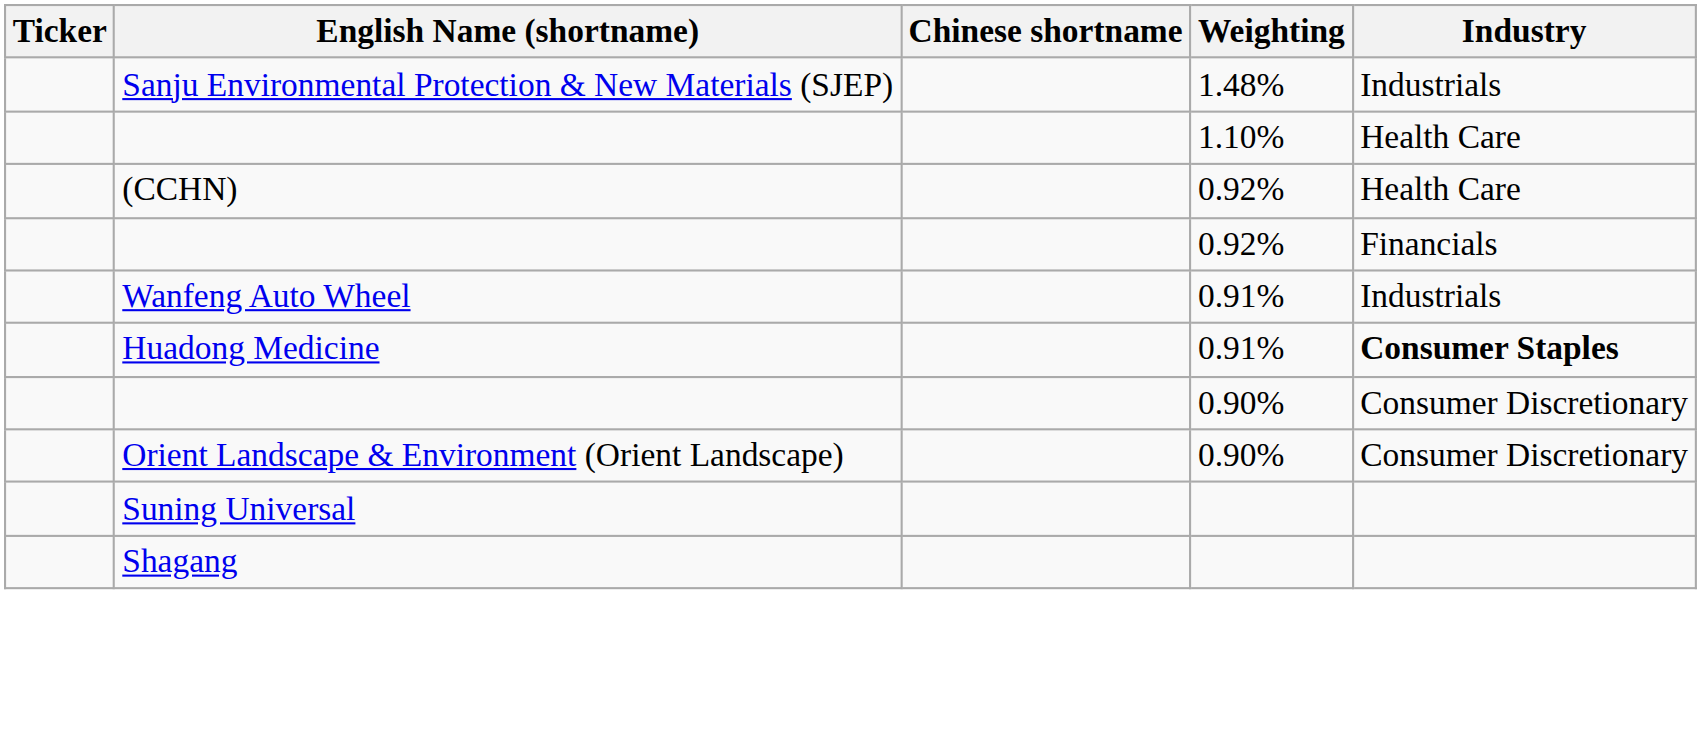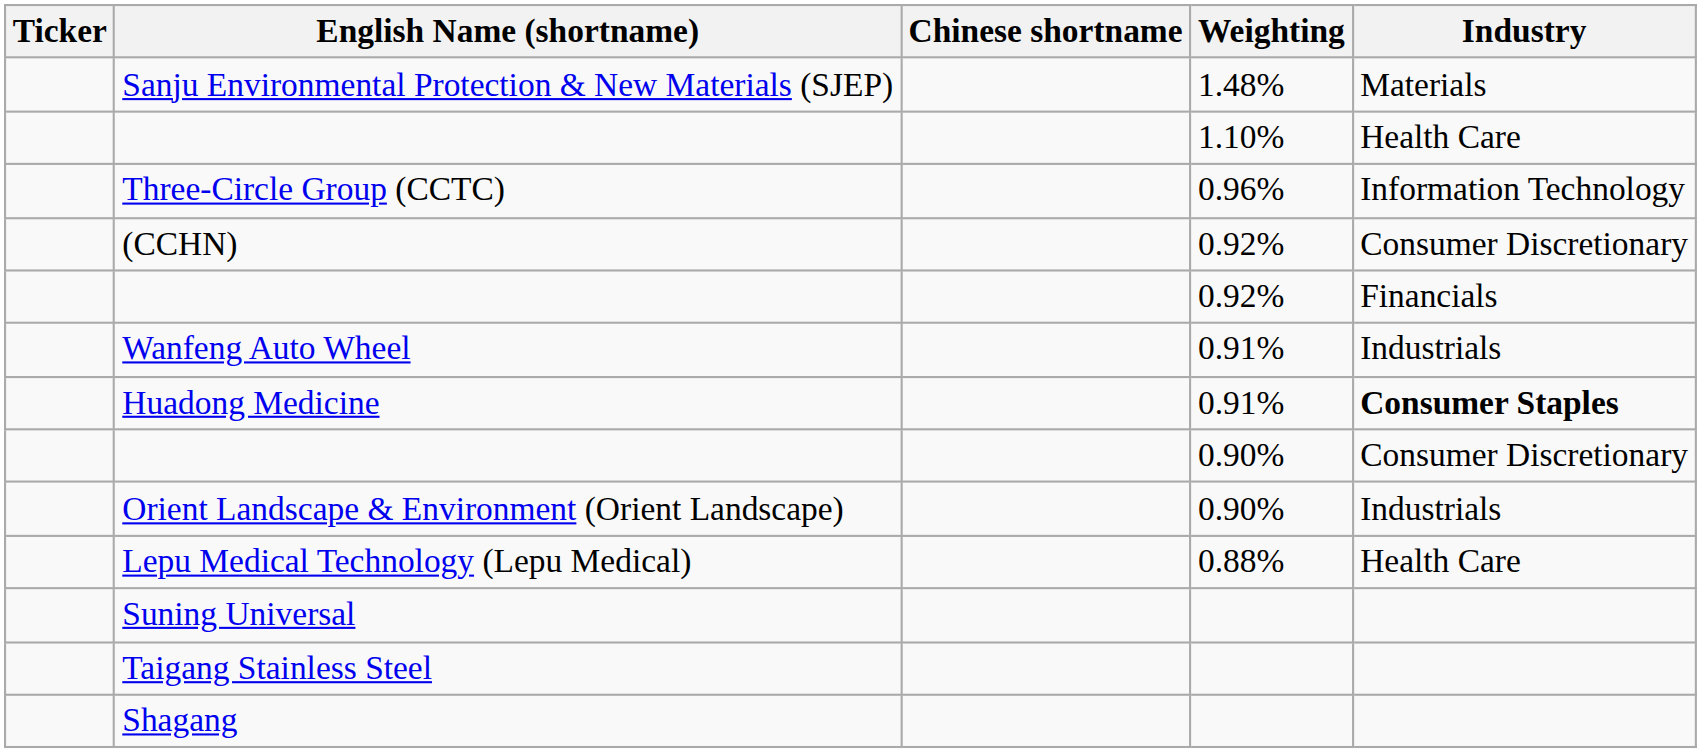Sanju Environmental Protection & New Materials (SJEP) | Industry: Industrials -> Materials
+ row: Three-Circle Group (CCTC) | 0.96% | Information Technology
(CCHN) | Industry: Health Care -> Consumer Discretionary
Orient Landscape & Environment (Orient Landscape) | Industry: Consumer Discretionary -> Industrials
+ row: Lepu Medical Technology (Lepu Medical) | 0.88% | Health Care
+ row: Taigang Stainless Steel
